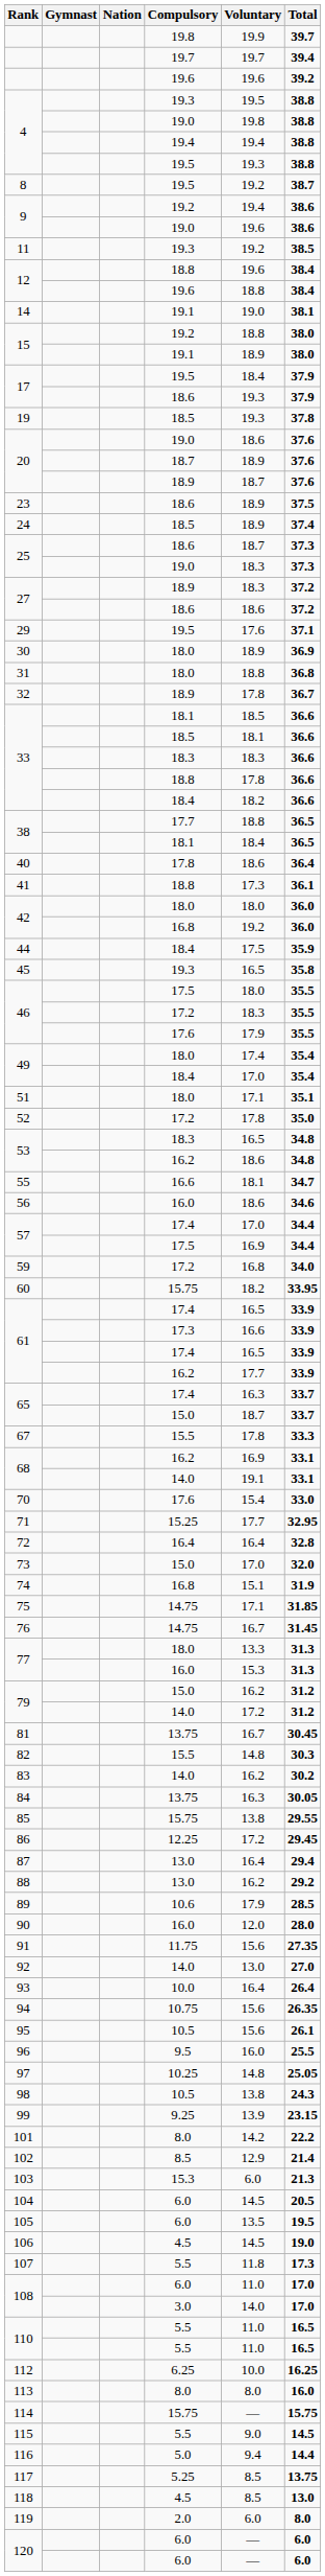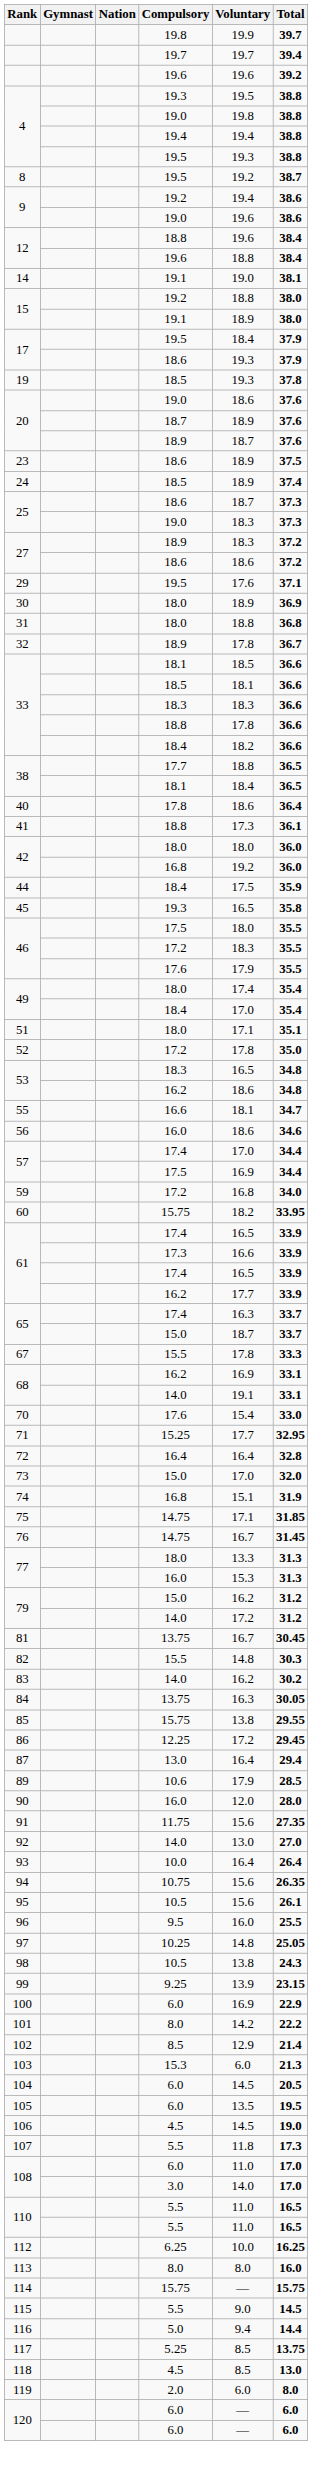- row: 11 | 19.3 | 19.2 | 38.5
- row: 88 | 13.0 | 16.2 | 29.2
+ row: 100 | 6.0 | 16.9 | 22.9
